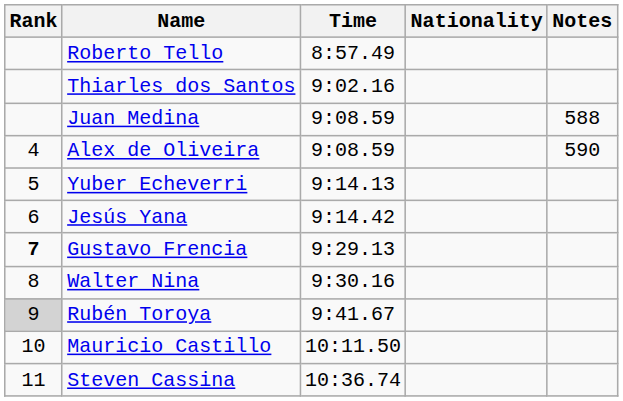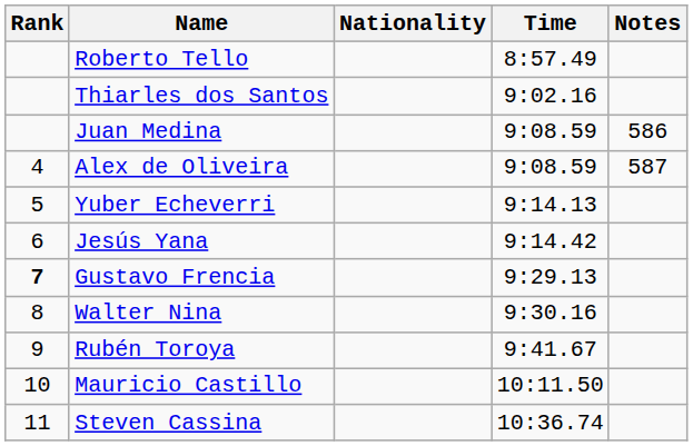columns swapped: Nationality <-> Time
Juan Medina | Notes: 588 -> 586
Alex de Oliveira | Notes: 590 -> 587
Rubén Toroya | Rank: lightgrey background -> no background
